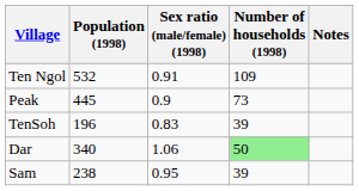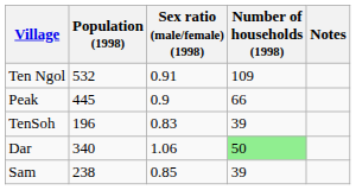Peak | Number of households (1998): 73 -> 66
Sam | Sex ratio (male/female) (1998): 0.95 -> 0.85
